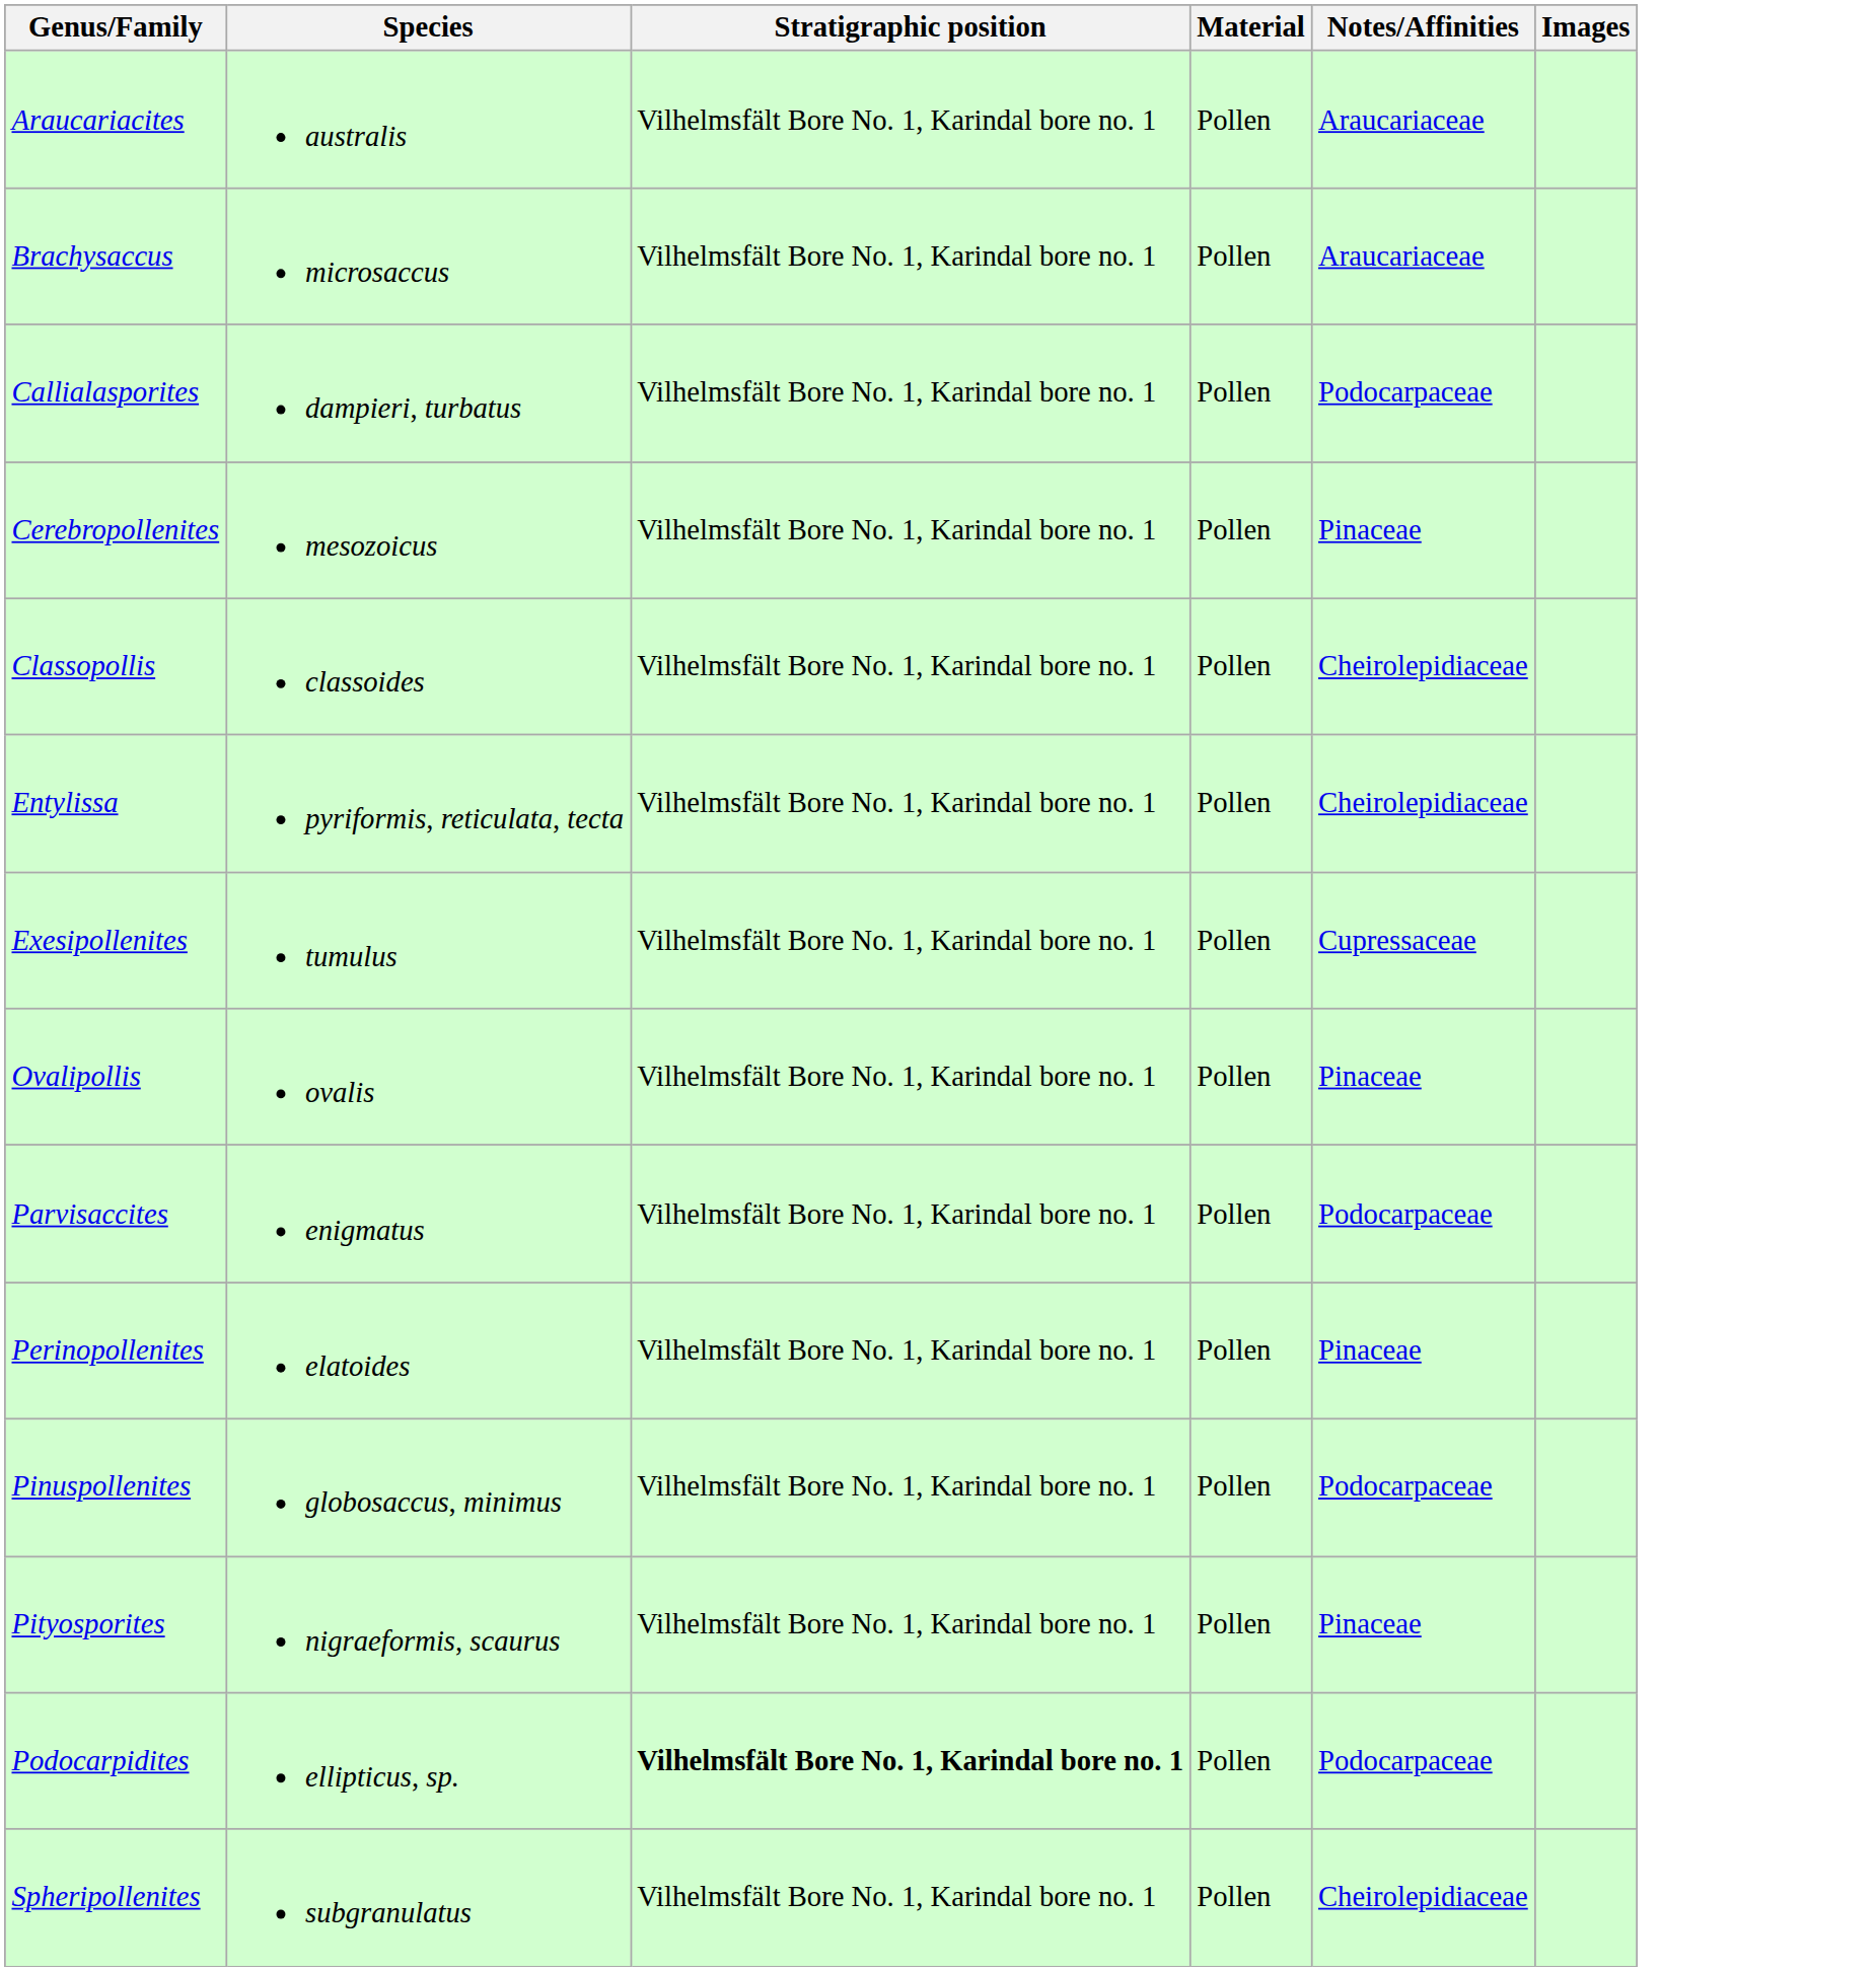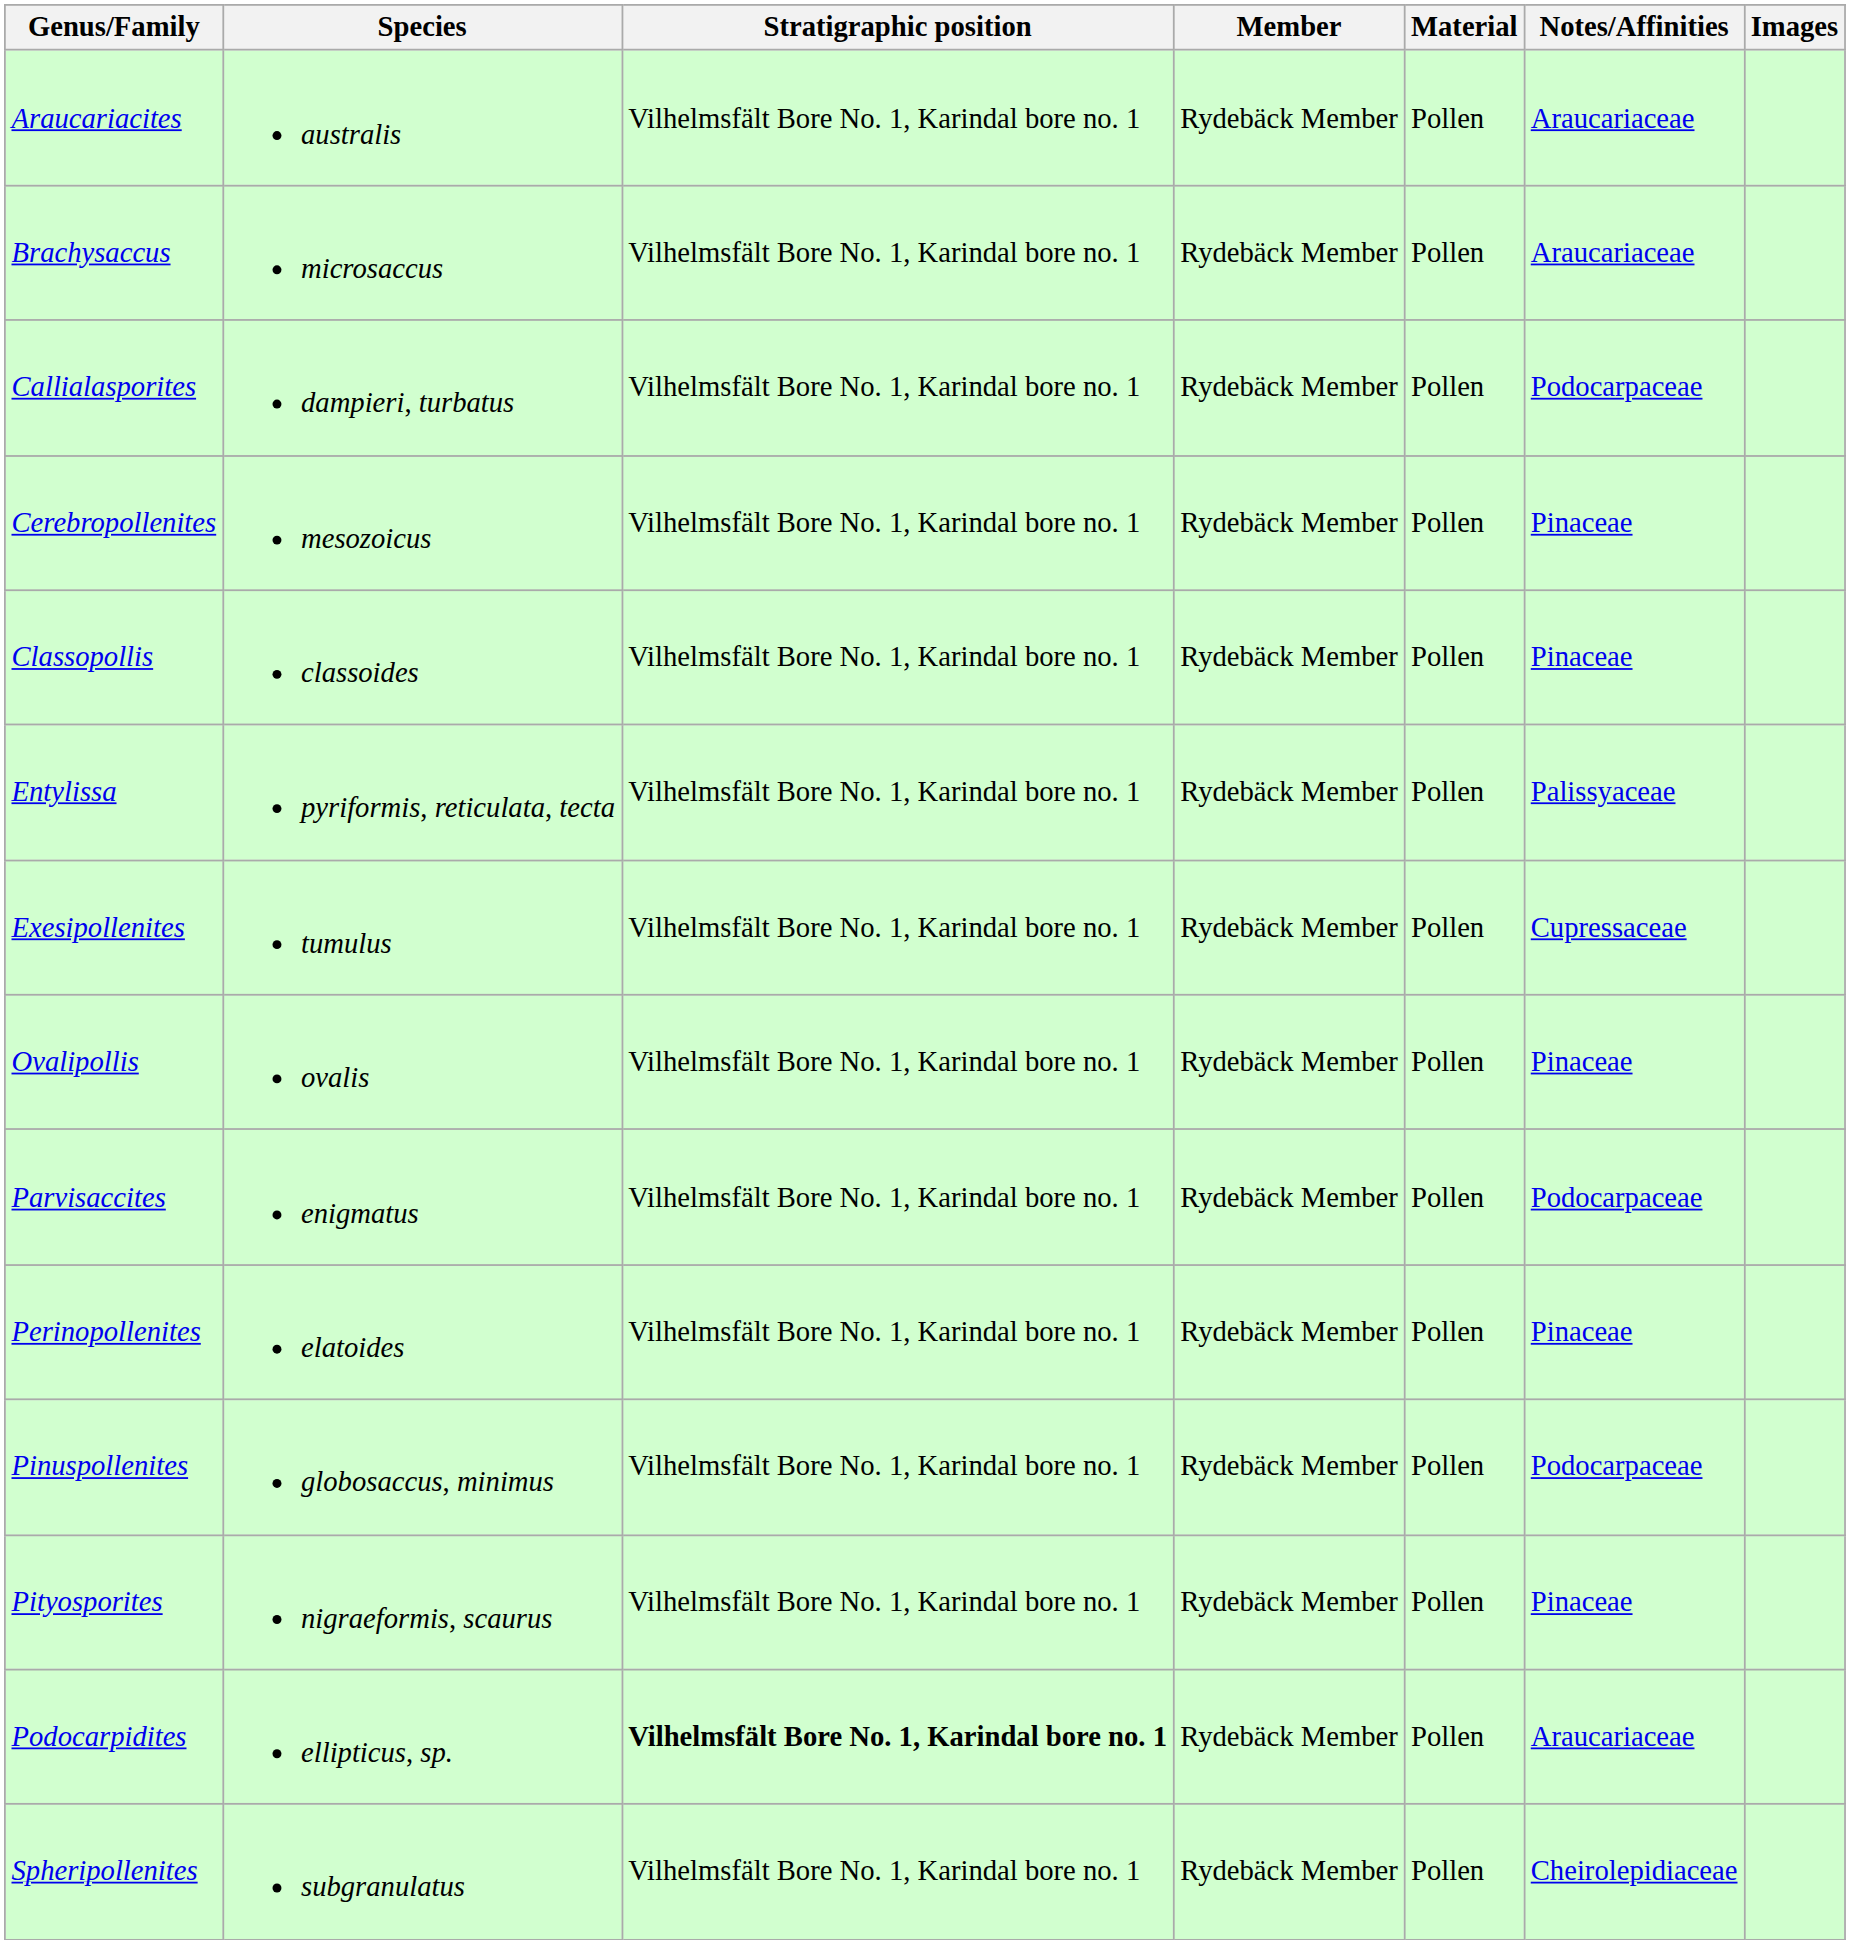+ column: Member | Rydebäck Member | Rydebäck Member | Rydebäck Member | Rydebäck Member | Rydebäck Member | Rydebäck Member | Rydebäck Member | Rydebäck Member | Rydebäck Member | Rydebäck Member | Rydebäck Member | Rydebäck Member | Rydebäck Member | Rydebäck Member
Classopollis | Notes/Affinities: Cheirolepidiaceae -> Pinaceae
Entylissa | Notes/Affinities: Cheirolepidiaceae -> Palissyaceae
Podocarpidites | Notes/Affinities: Podocarpaceae -> Araucariaceae
